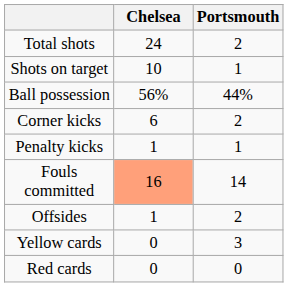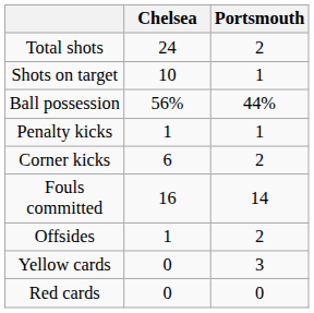rows swapped: Corner kicks <-> Penalty kicks
Fouls committed | Chelsea: lightsalmon background -> no background
